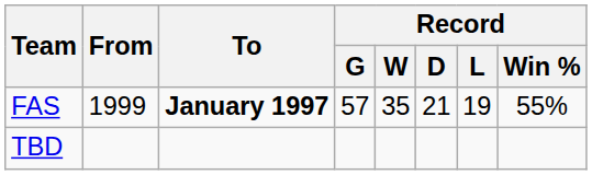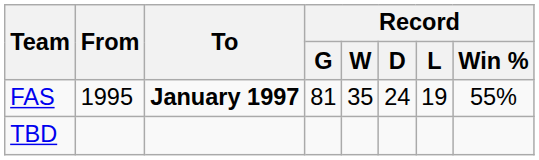FAS | From: 1999 -> 1995
FAS | Record / G: 57 -> 81
FAS | Record / D: 21 -> 24
